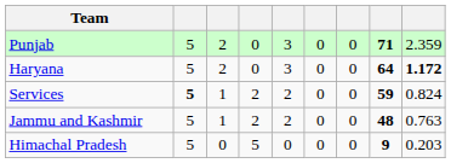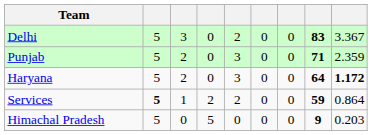+ row: Delhi | 5 | 3 | 0 | 2 | 0 | 0 | 83 | 3.367
Services | column 9: 0.824 -> 0.864
- row: Jammu and Kashmir | 5 | 1 | 2 | 2 | 0 | 0 | 48 | 0.763
